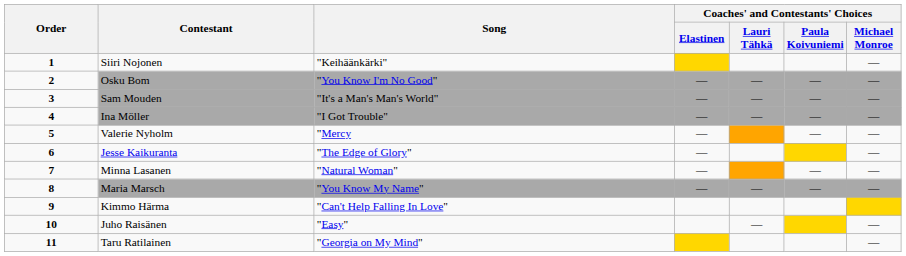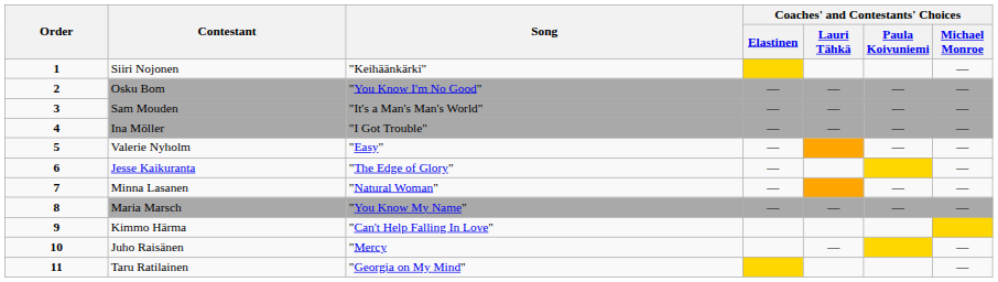Valerie Nyholm | Song: "Mercy -> "Easy"
Juho Raisänen | Song: "Easy" -> "Mercy
